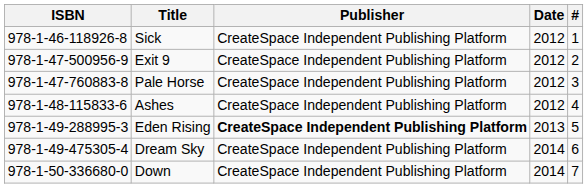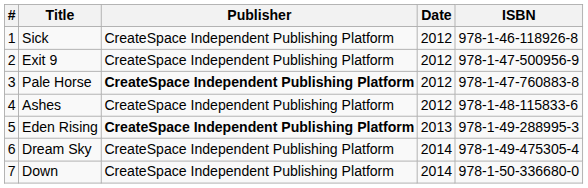columns swapped: # <-> ISBN
Pale Horse | Publisher: normal -> bold
